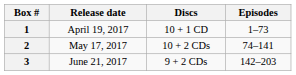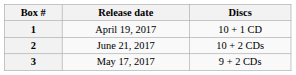- column: Episodes | 1–73 | 74–141 | 142–203
2 | Release date: May 17, 2017 -> June 21, 2017
3 | Release date: June 21, 2017 -> May 17, 2017
